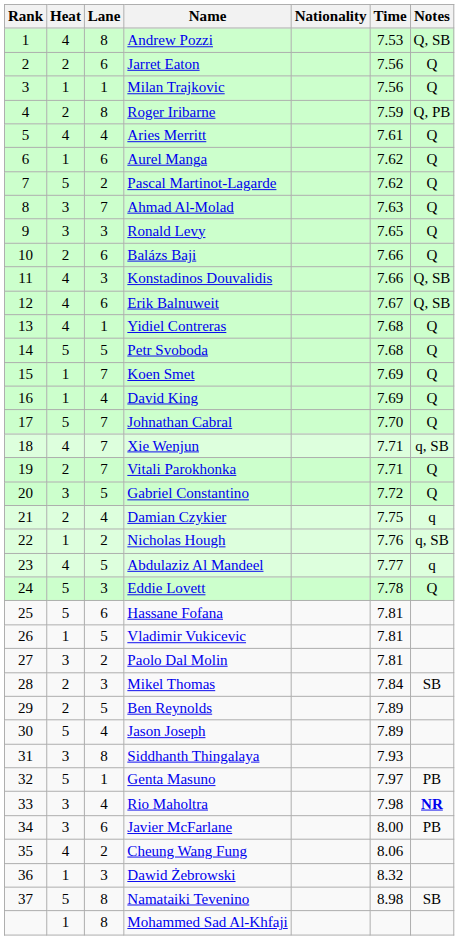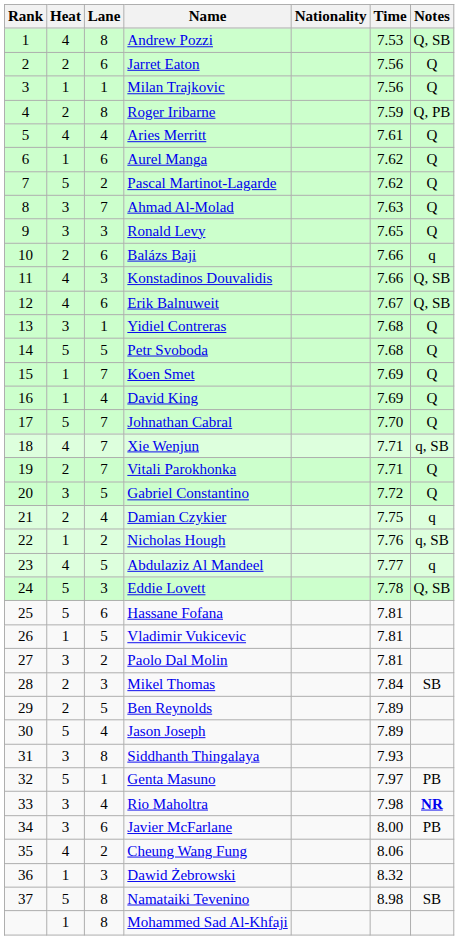Balázs Baji | Notes: Q -> q
Yidiel Contreras | Heat: 4 -> 3
Eddie Lovett | Notes: Q -> Q, SB
